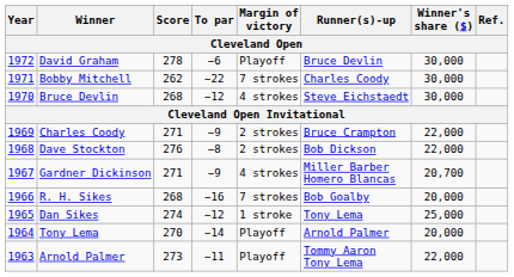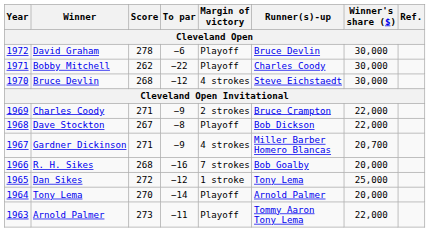Bobby Mitchell | Margin of victory: 7 strokes -> Playoff
Dave Stockton | Score: 276 -> 267
Dave Stockton | Margin of victory: 2 strokes -> Playoff
Dan Sikes | Score: 274 -> 272
